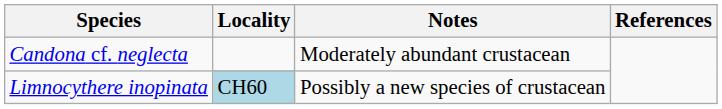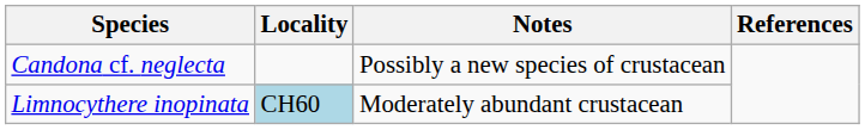Candona cf. neglecta | Notes: Moderately abundant crustacean -> Possibly a new species of crustacean
Limnocythere inopinata | Notes: Possibly a new species of crustacean -> Moderately abundant crustacean
